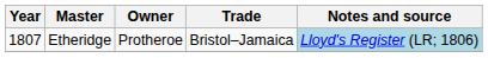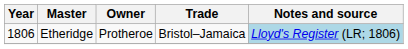Etheridge | Year: 1807 -> 1806
